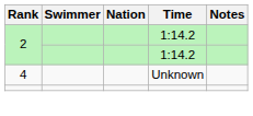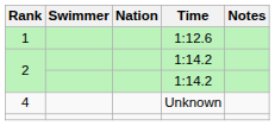+ row: 1 | 1:12.6
